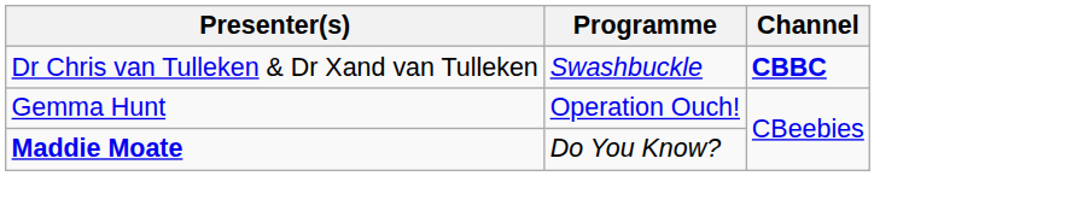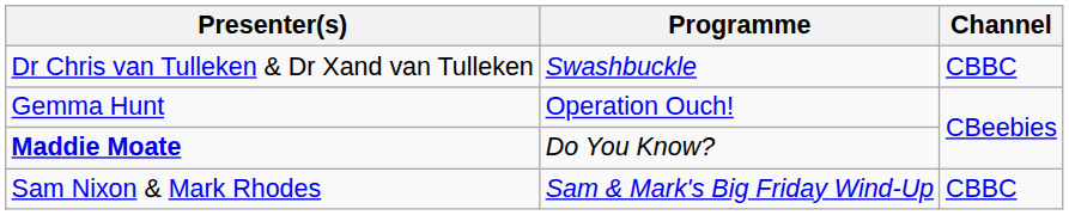Dr Chris van Tulleken & Dr Xand van Tulleken | Channel: bold -> normal
+ row: Sam Nixon & Mark Rhodes | Sam & Mark's Big Friday Wind-Up | CBBC
